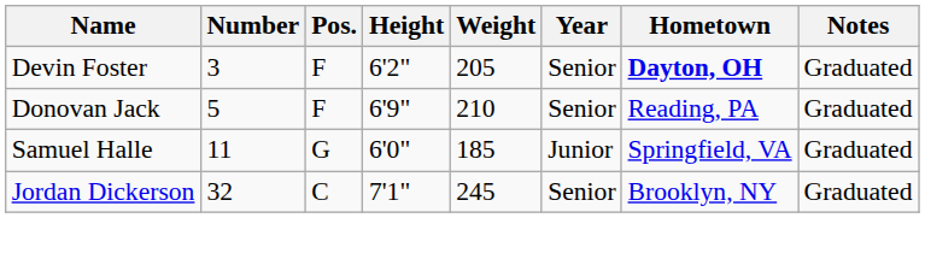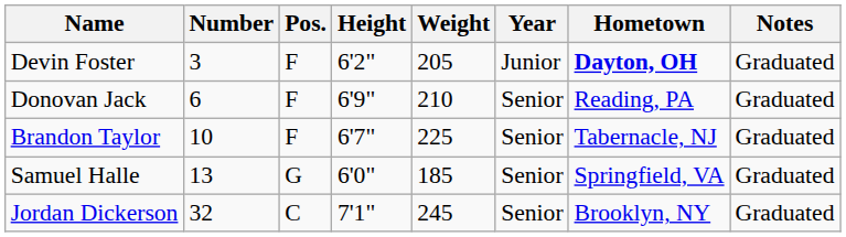Devin Foster | Year: Senior -> Junior
Donovan Jack | Number: 5 -> 6
+ row: Brandon Taylor | 10 | F | 6'7" | 225 | Senior | Tabernacle, NJ | Graduated
Samuel Halle | Number: 11 -> 13
Samuel Halle | Year: Junior -> Senior
